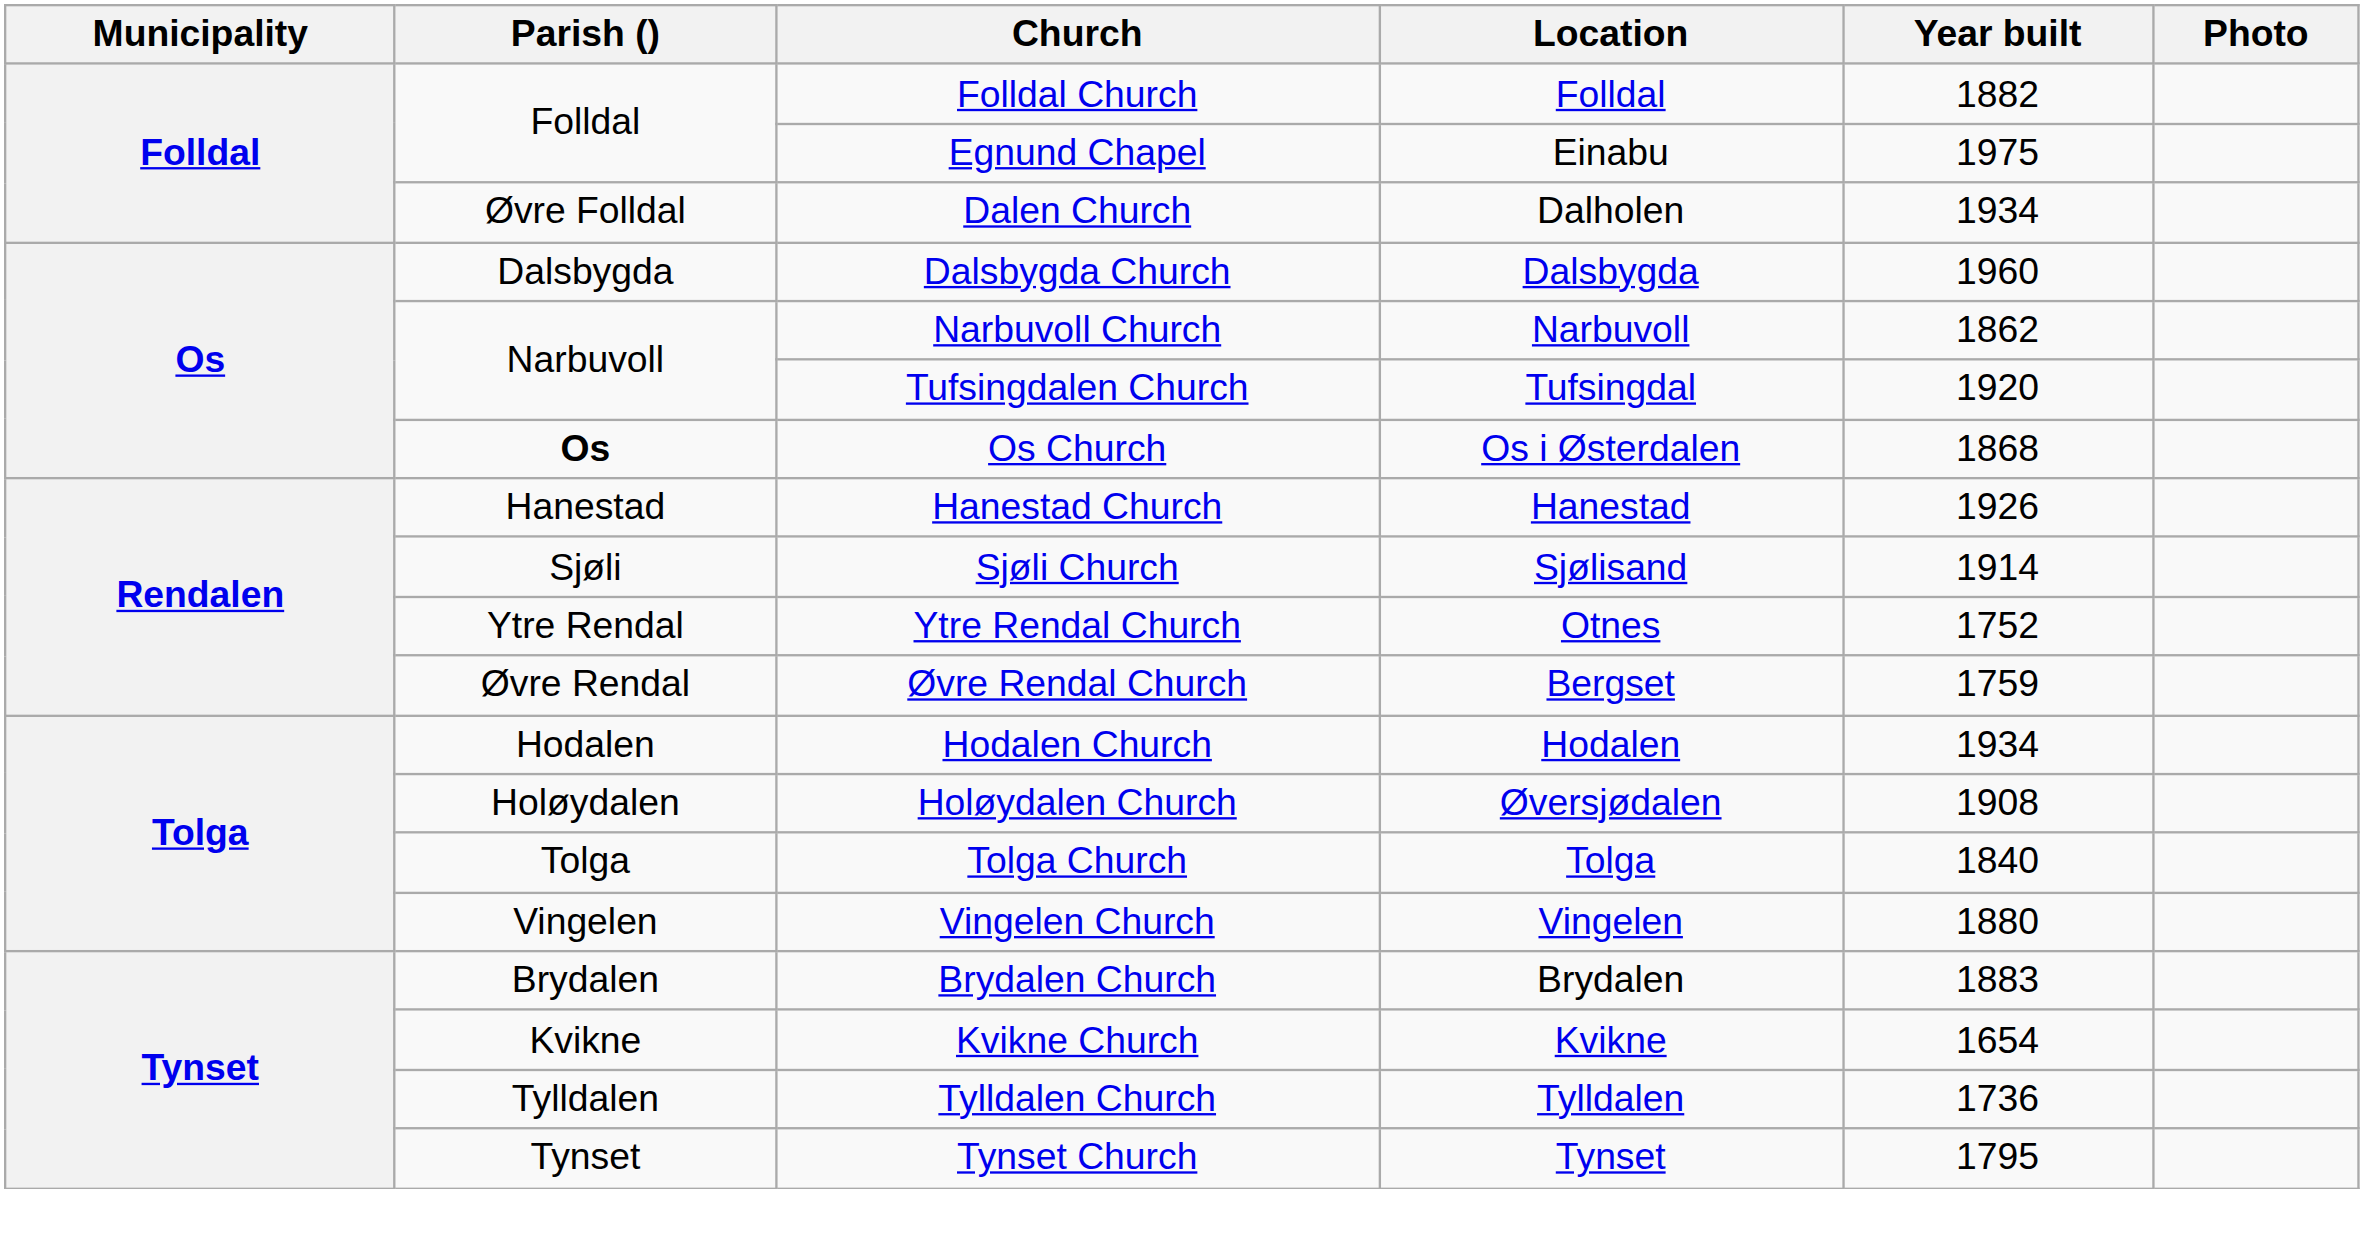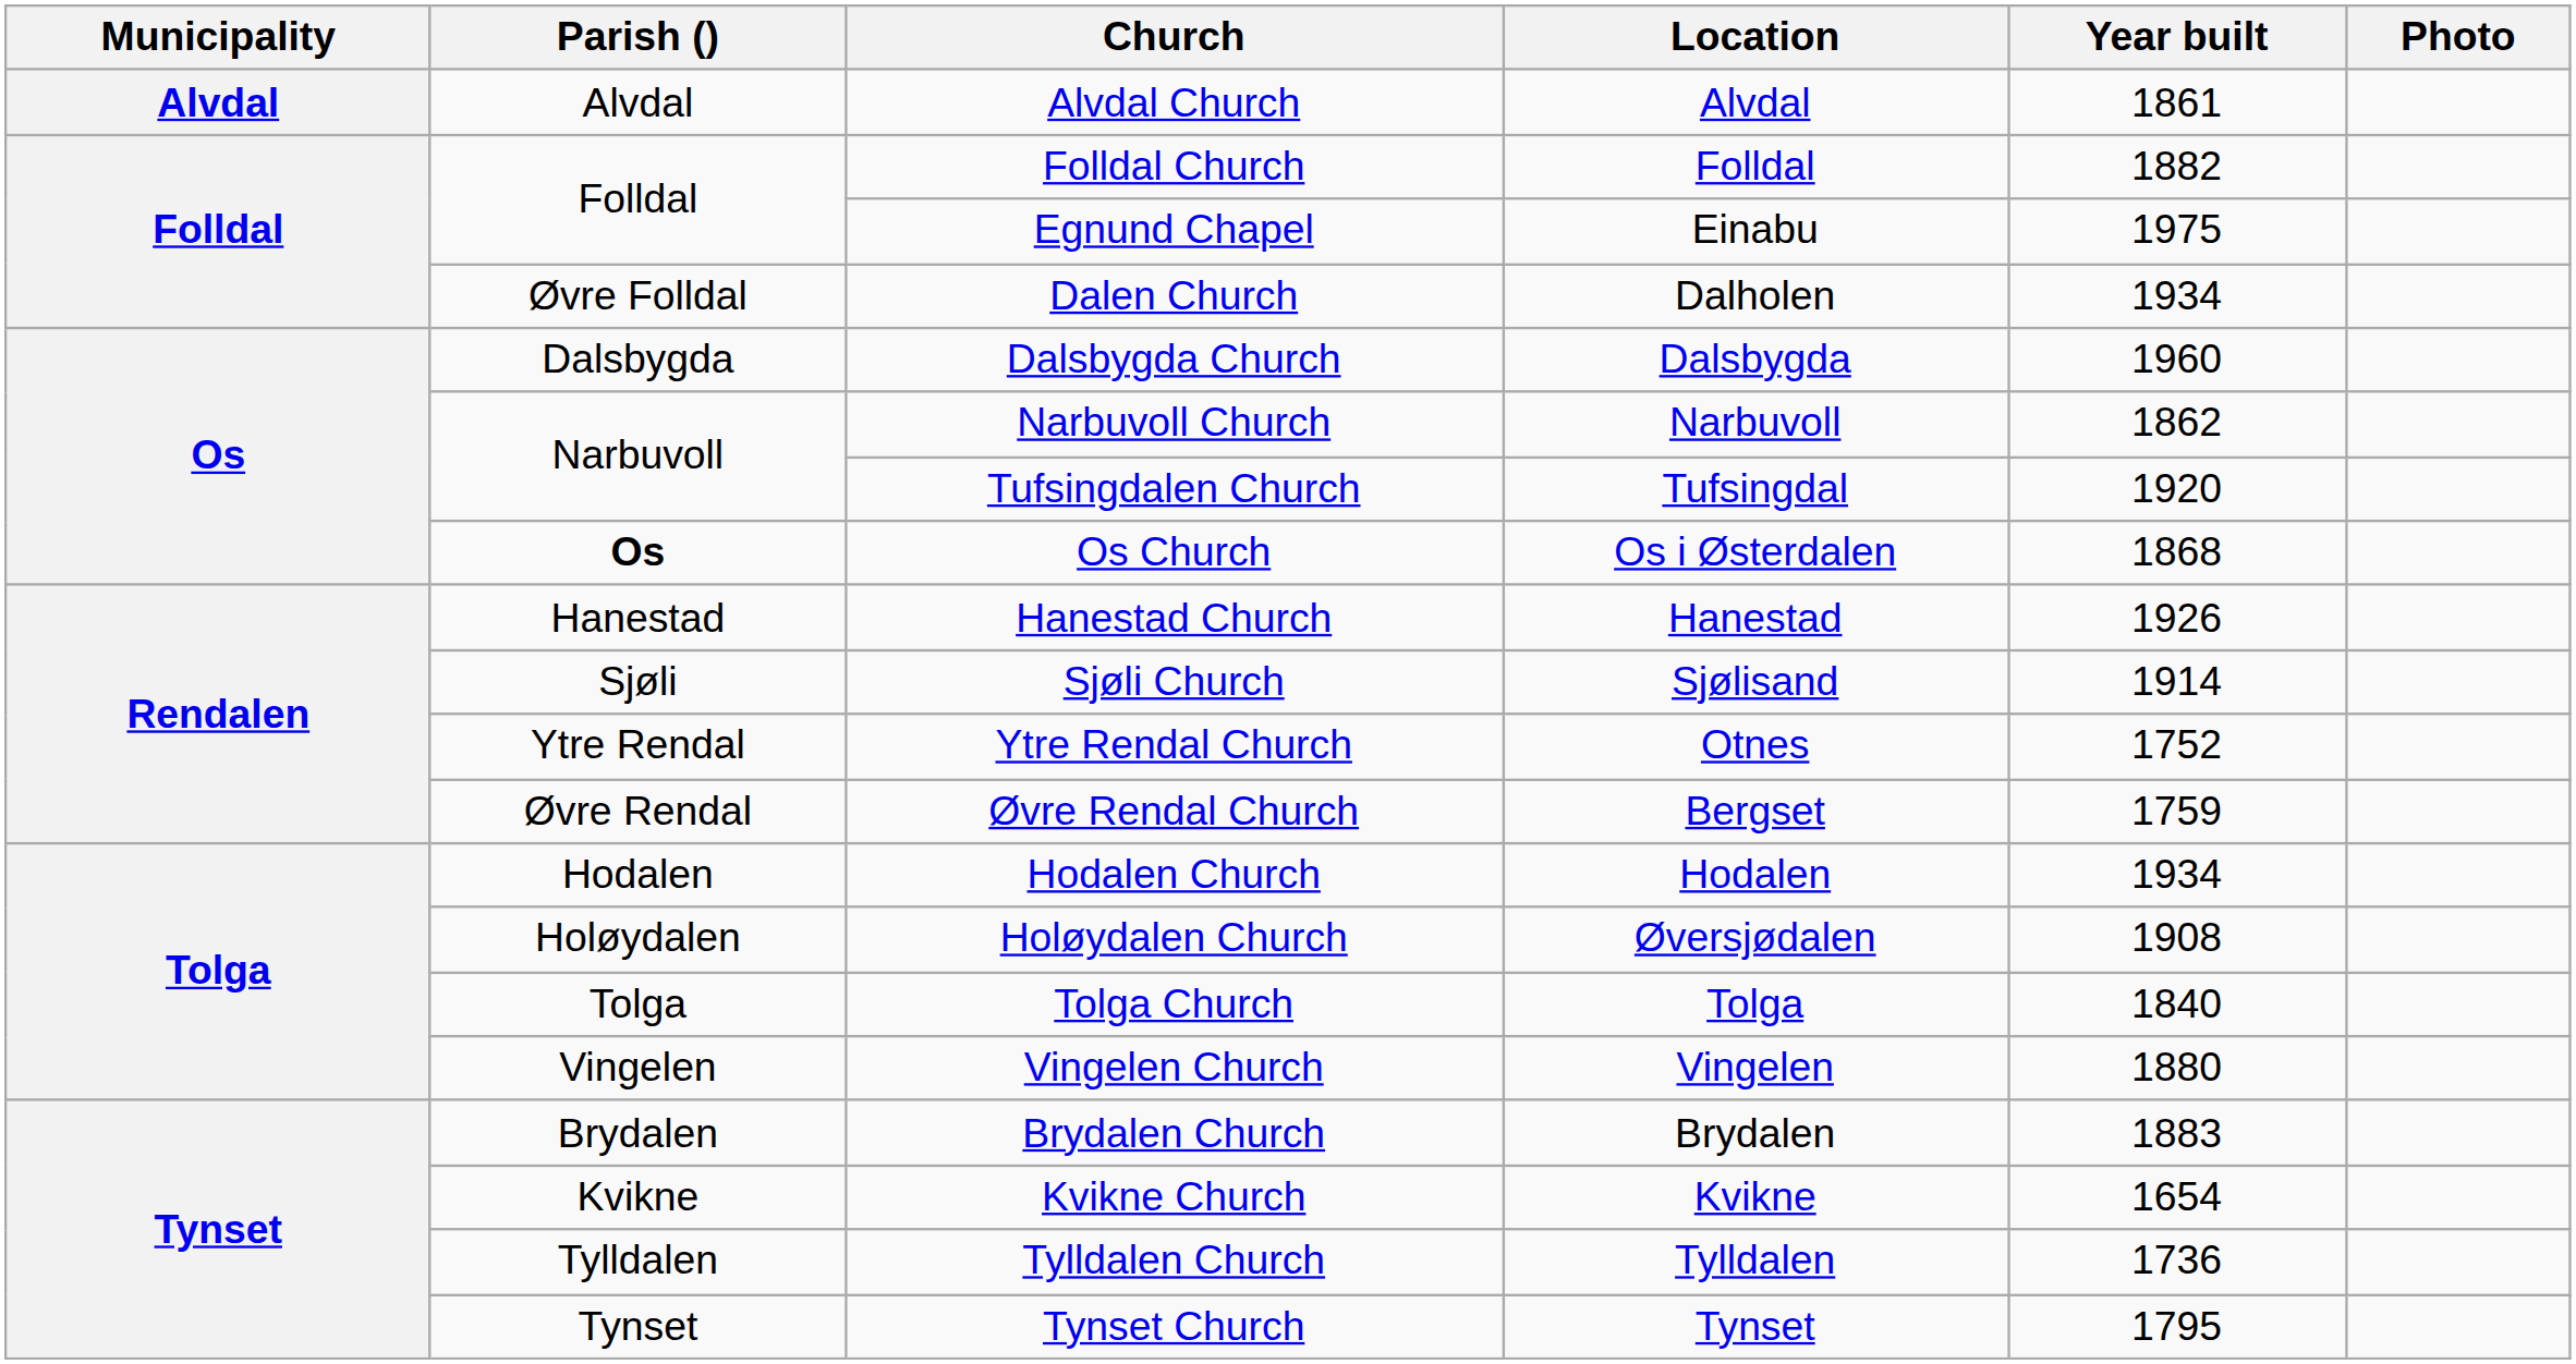+ row: Alvdal | Alvdal | Alvdal Church | Alvdal | 1861
